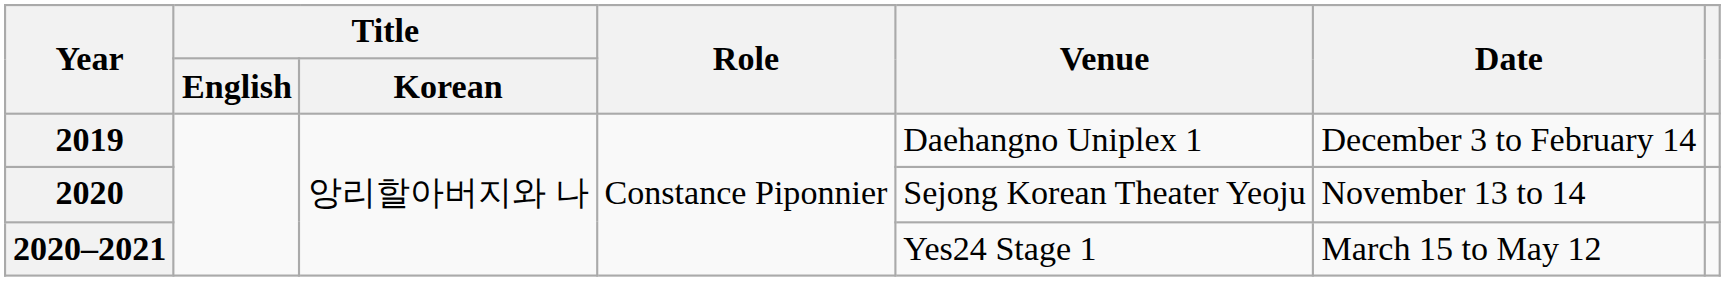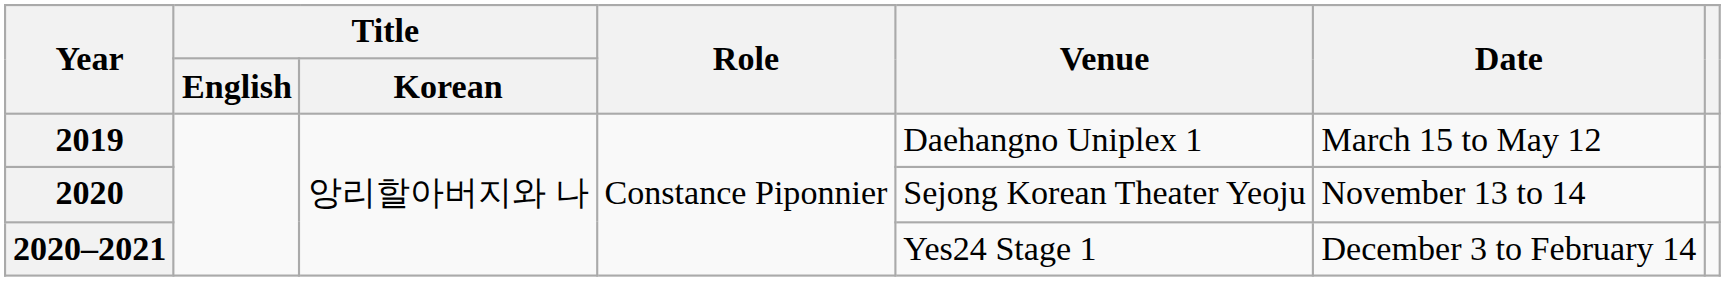2019 | Date: December 3 to February 14 -> March 15 to May 12
2020–2021 | Date: March 15 to May 12 -> December 3 to February 14
